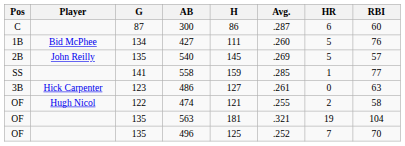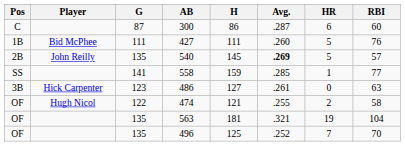427 | G: 134 -> 111
540 | Avg.: normal -> bold
